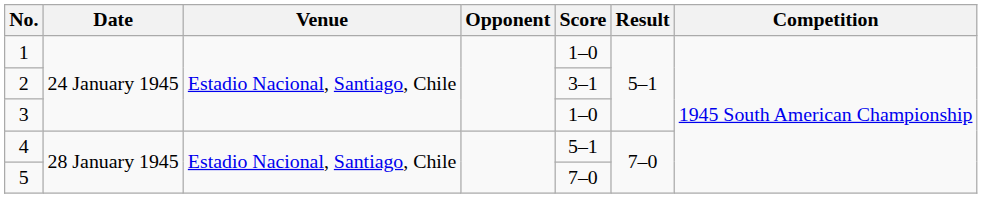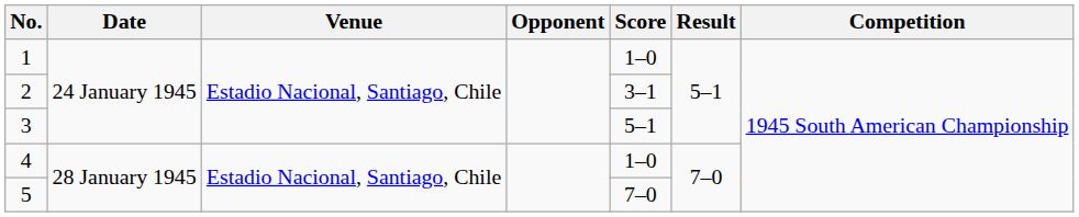3 | Score: 1–0 -> 5–1
4 | Score: 5–1 -> 1–0
